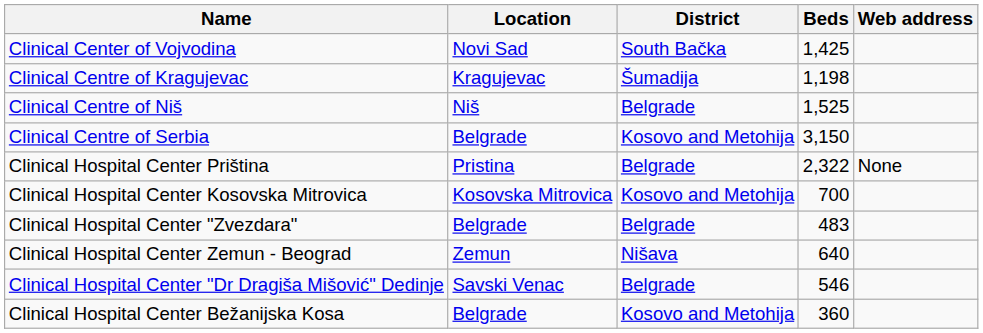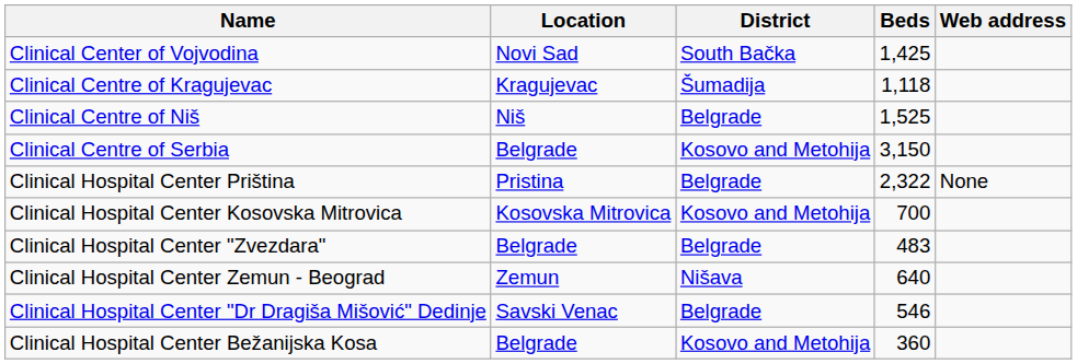Clinical Centre of Kragujevac | Beds: 1,198 -> 1,118
